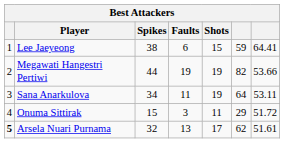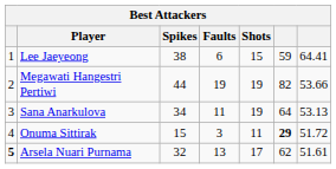Sana Anarkulova | column 7: 53.11 -> 53.13
Onuma Sittirak | column 6: normal -> bold
